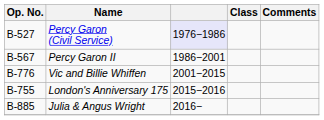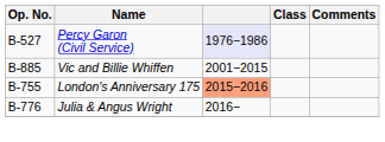- row: B-567 | Percy Garon II | 1986−2001
Vic and Billie Whiffen | Op. No.: B-776 -> B-885
London's Anniversary 175 | column 3: no background -> lightsalmon background
Julia & Angus Wright | Op. No.: B-885 -> B-776
